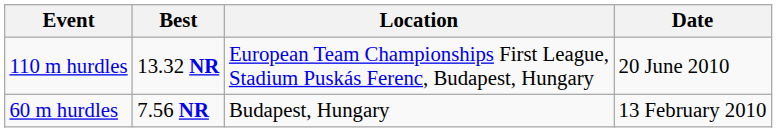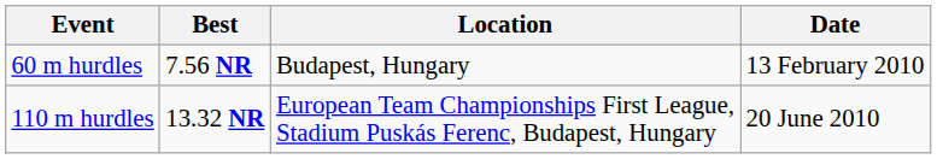rows swapped: 110 m hurdles <-> 60 m hurdles
